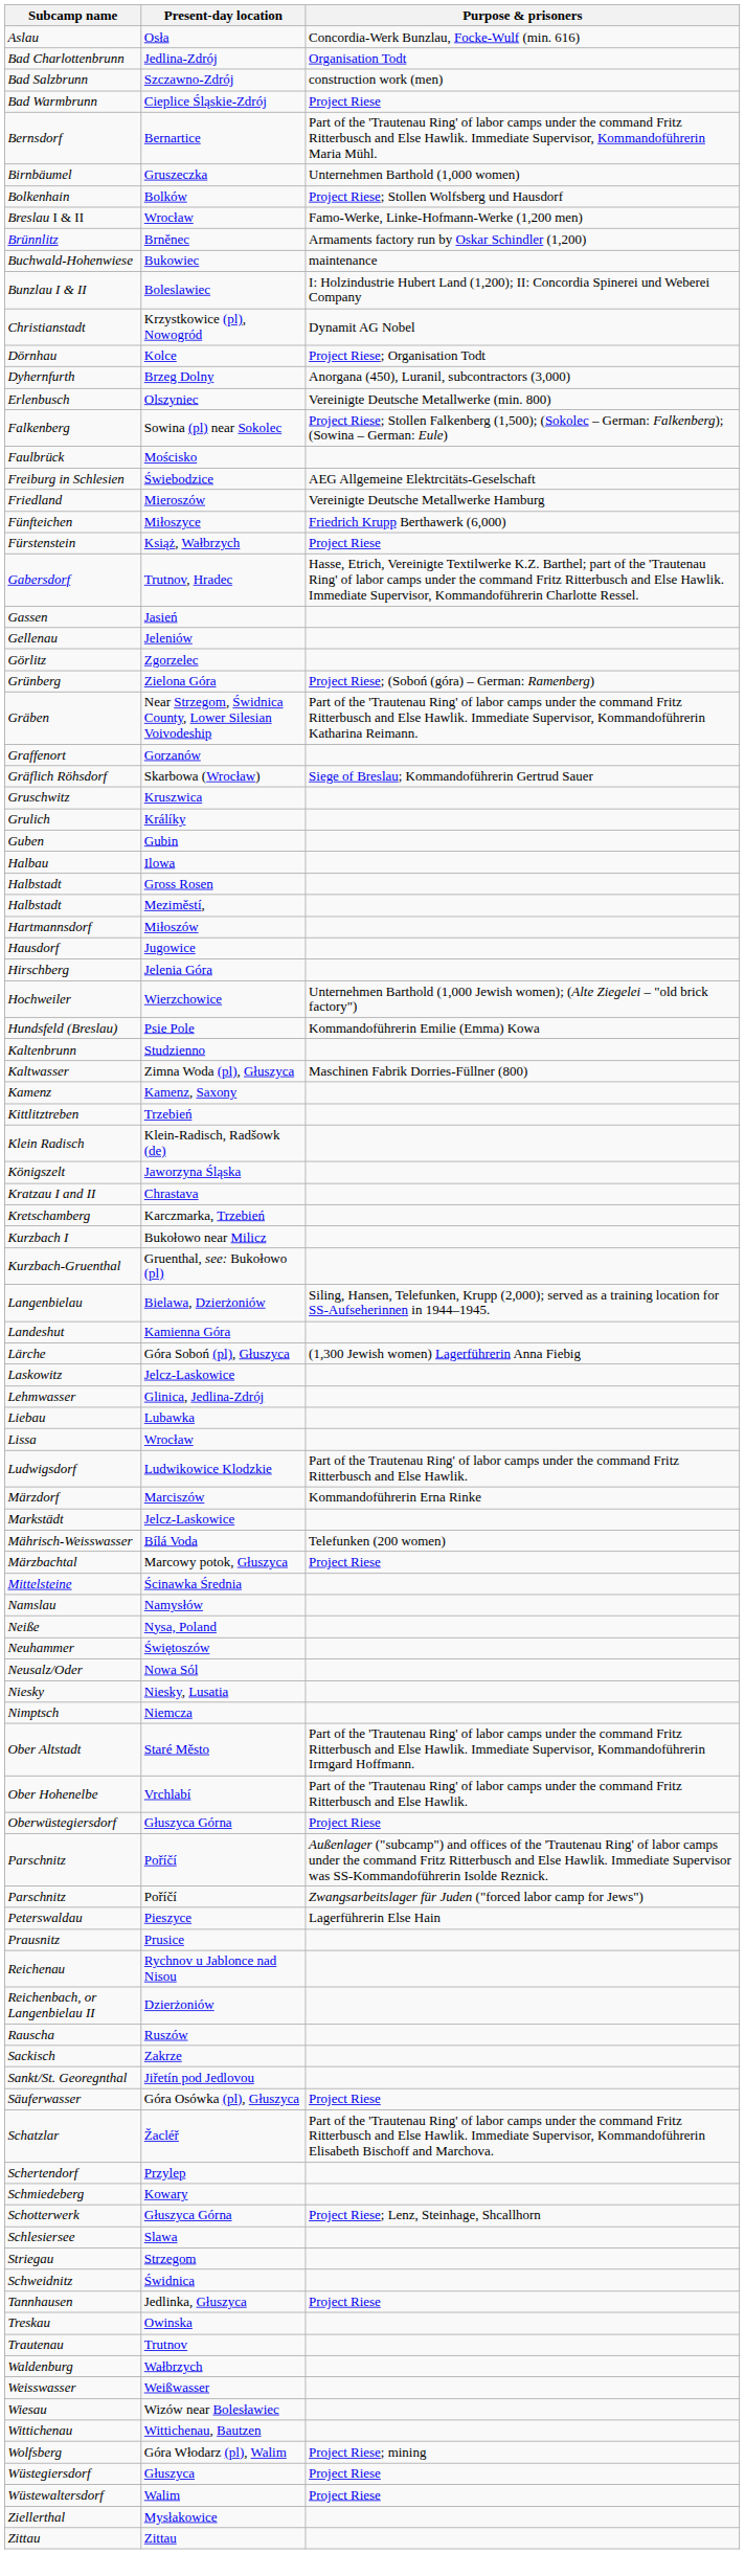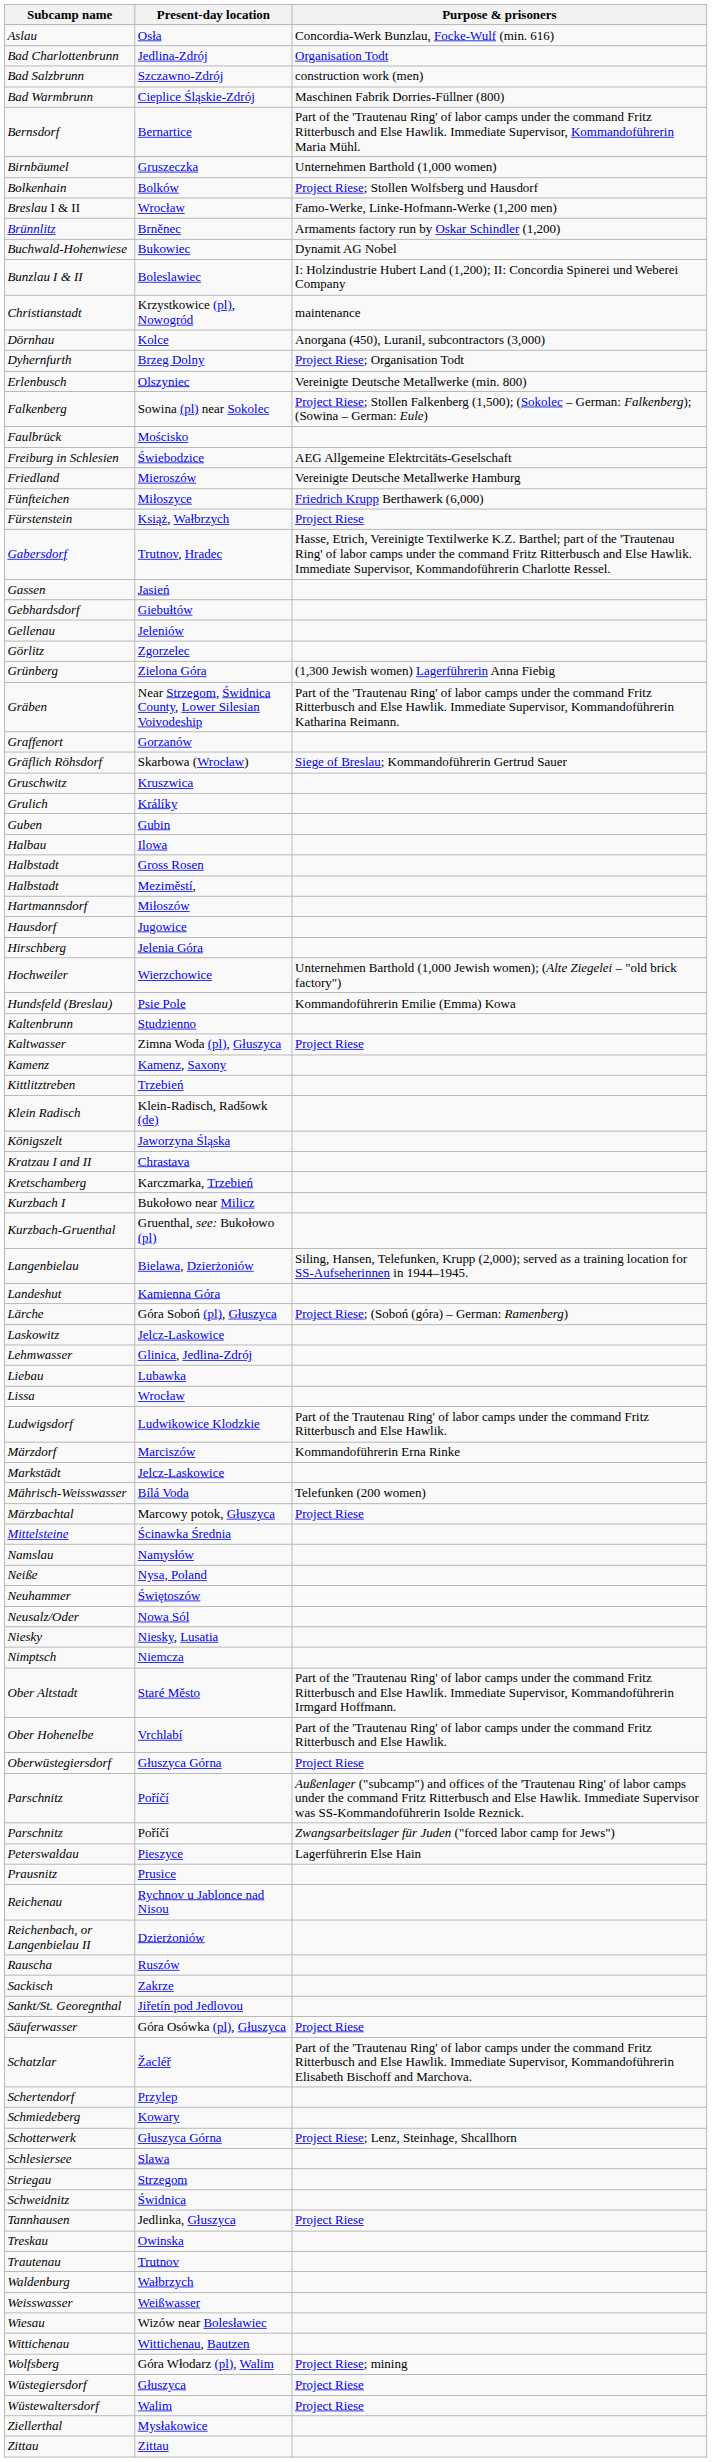Bad Warmbrunn | Purpose & prisoners: Project Riese -> Maschinen Fabrik Dorries-Füllner (800)
Buchwald-Hohenwiese | Purpose & prisoners: maintenance -> Dynamit AG Nobel
Christianstadt | Purpose & prisoners: Dynamit AG Nobel -> maintenance
Dörnhau | Purpose & prisoners: Project Riese; Organisation Todt -> Anorgana (450), Luranil, subcontractors (3,000)
Dyhernfurth | Purpose & prisoners: Anorgana (450), Luranil, subcontractors (3,000) -> Project Riese; Organisation Todt
+ row: Gebhardsdorf | Giebułtów
Grünberg | Purpose & prisoners: Project Riese; (Soboń (góra) – German: Ramenberg) -> (1,300 Jewish women) Lagerführerin Anna Fiebig
Kaltwasser | Purpose & prisoners: Maschinen Fabrik Dorries-Füllner (800) -> Project Riese
Lärche | Purpose & prisoners: (1,300 Jewish women) Lagerführerin Anna Fiebig -> Project Riese; (Soboń (góra) – German: Ramenberg)
